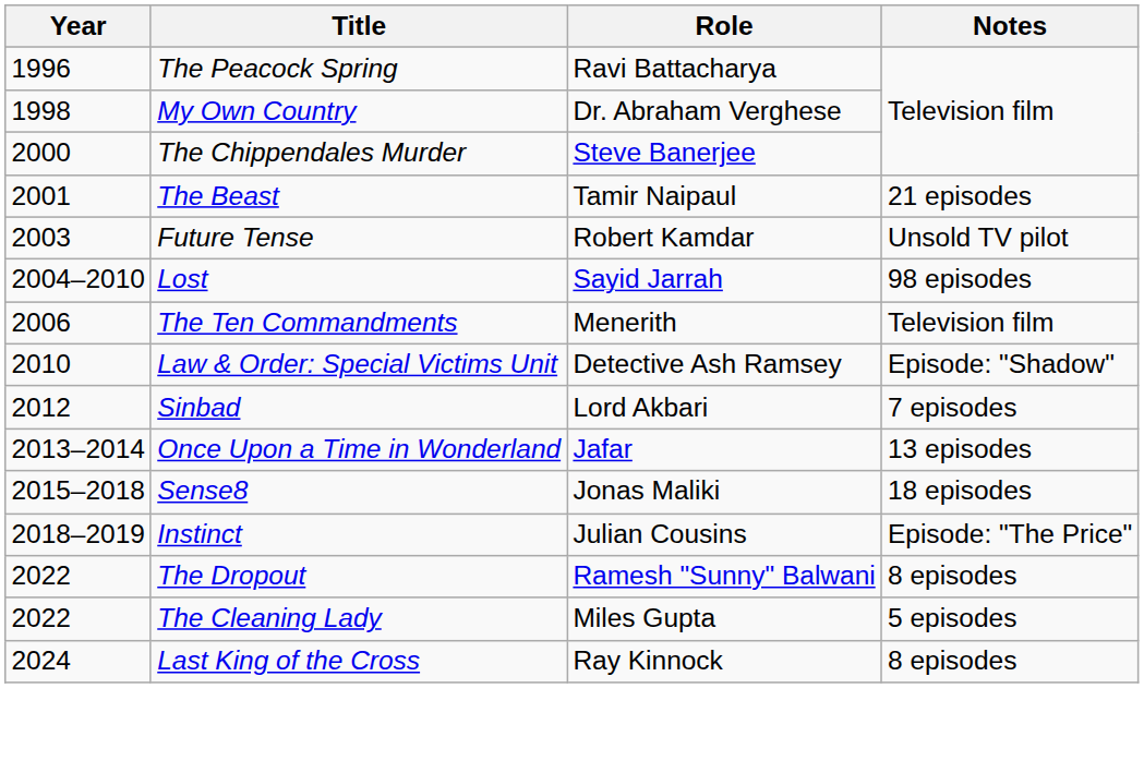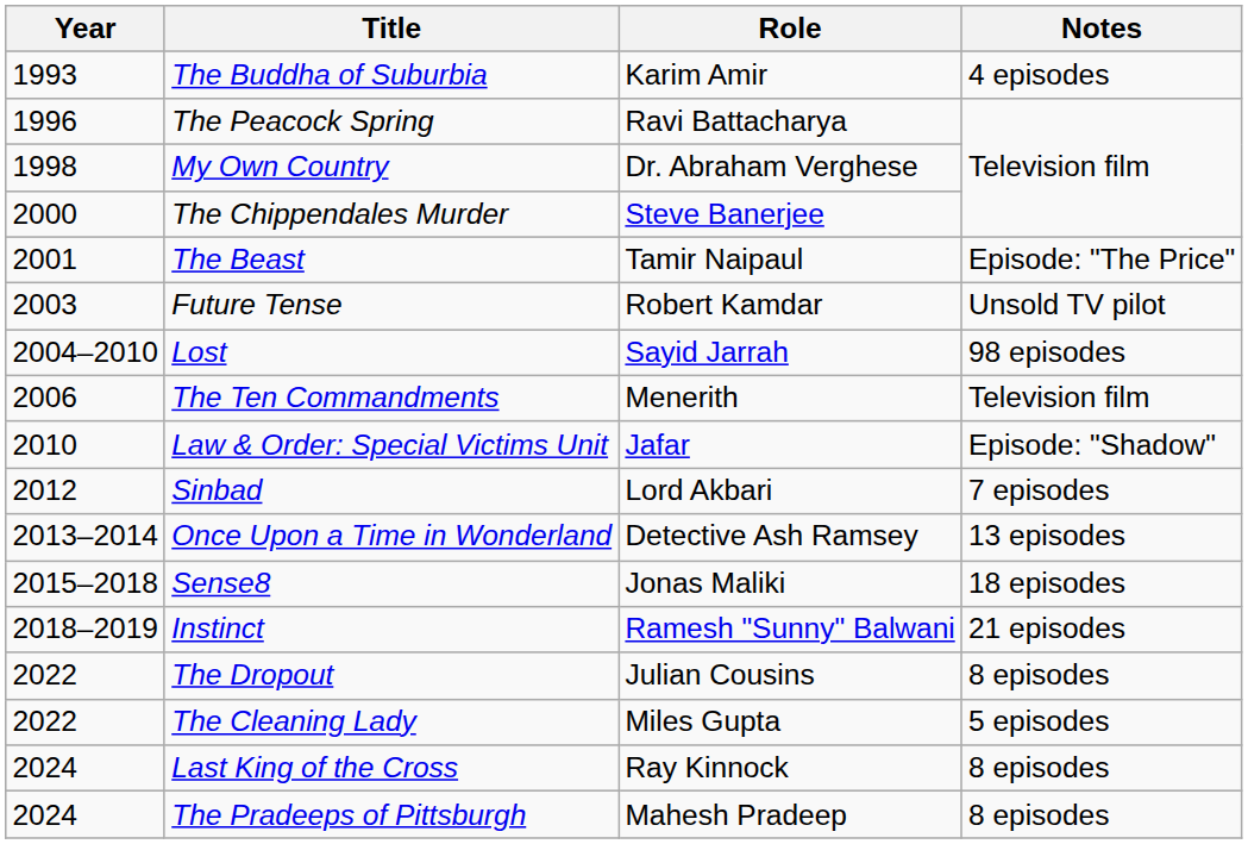+ row: 1993 | The Buddha of Suburbia | Karim Amir | 4 episodes
The Beast | Notes: 21 episodes -> Episode: "The Price"
Law & Order: Special Victims Unit | Role: Detective Ash Ramsey -> Jafar
Once Upon a Time in Wonderland | Role: Jafar -> Detective Ash Ramsey
Instinct | Role: Julian Cousins -> Ramesh "Sunny" Balwani
Instinct | Notes: Episode: "The Price" -> 21 episodes
The Dropout | Role: Ramesh "Sunny" Balwani -> Julian Cousins
+ row: 2024 | The Pradeeps of Pittsburgh | Mahesh Pradeep | 8 episodes
